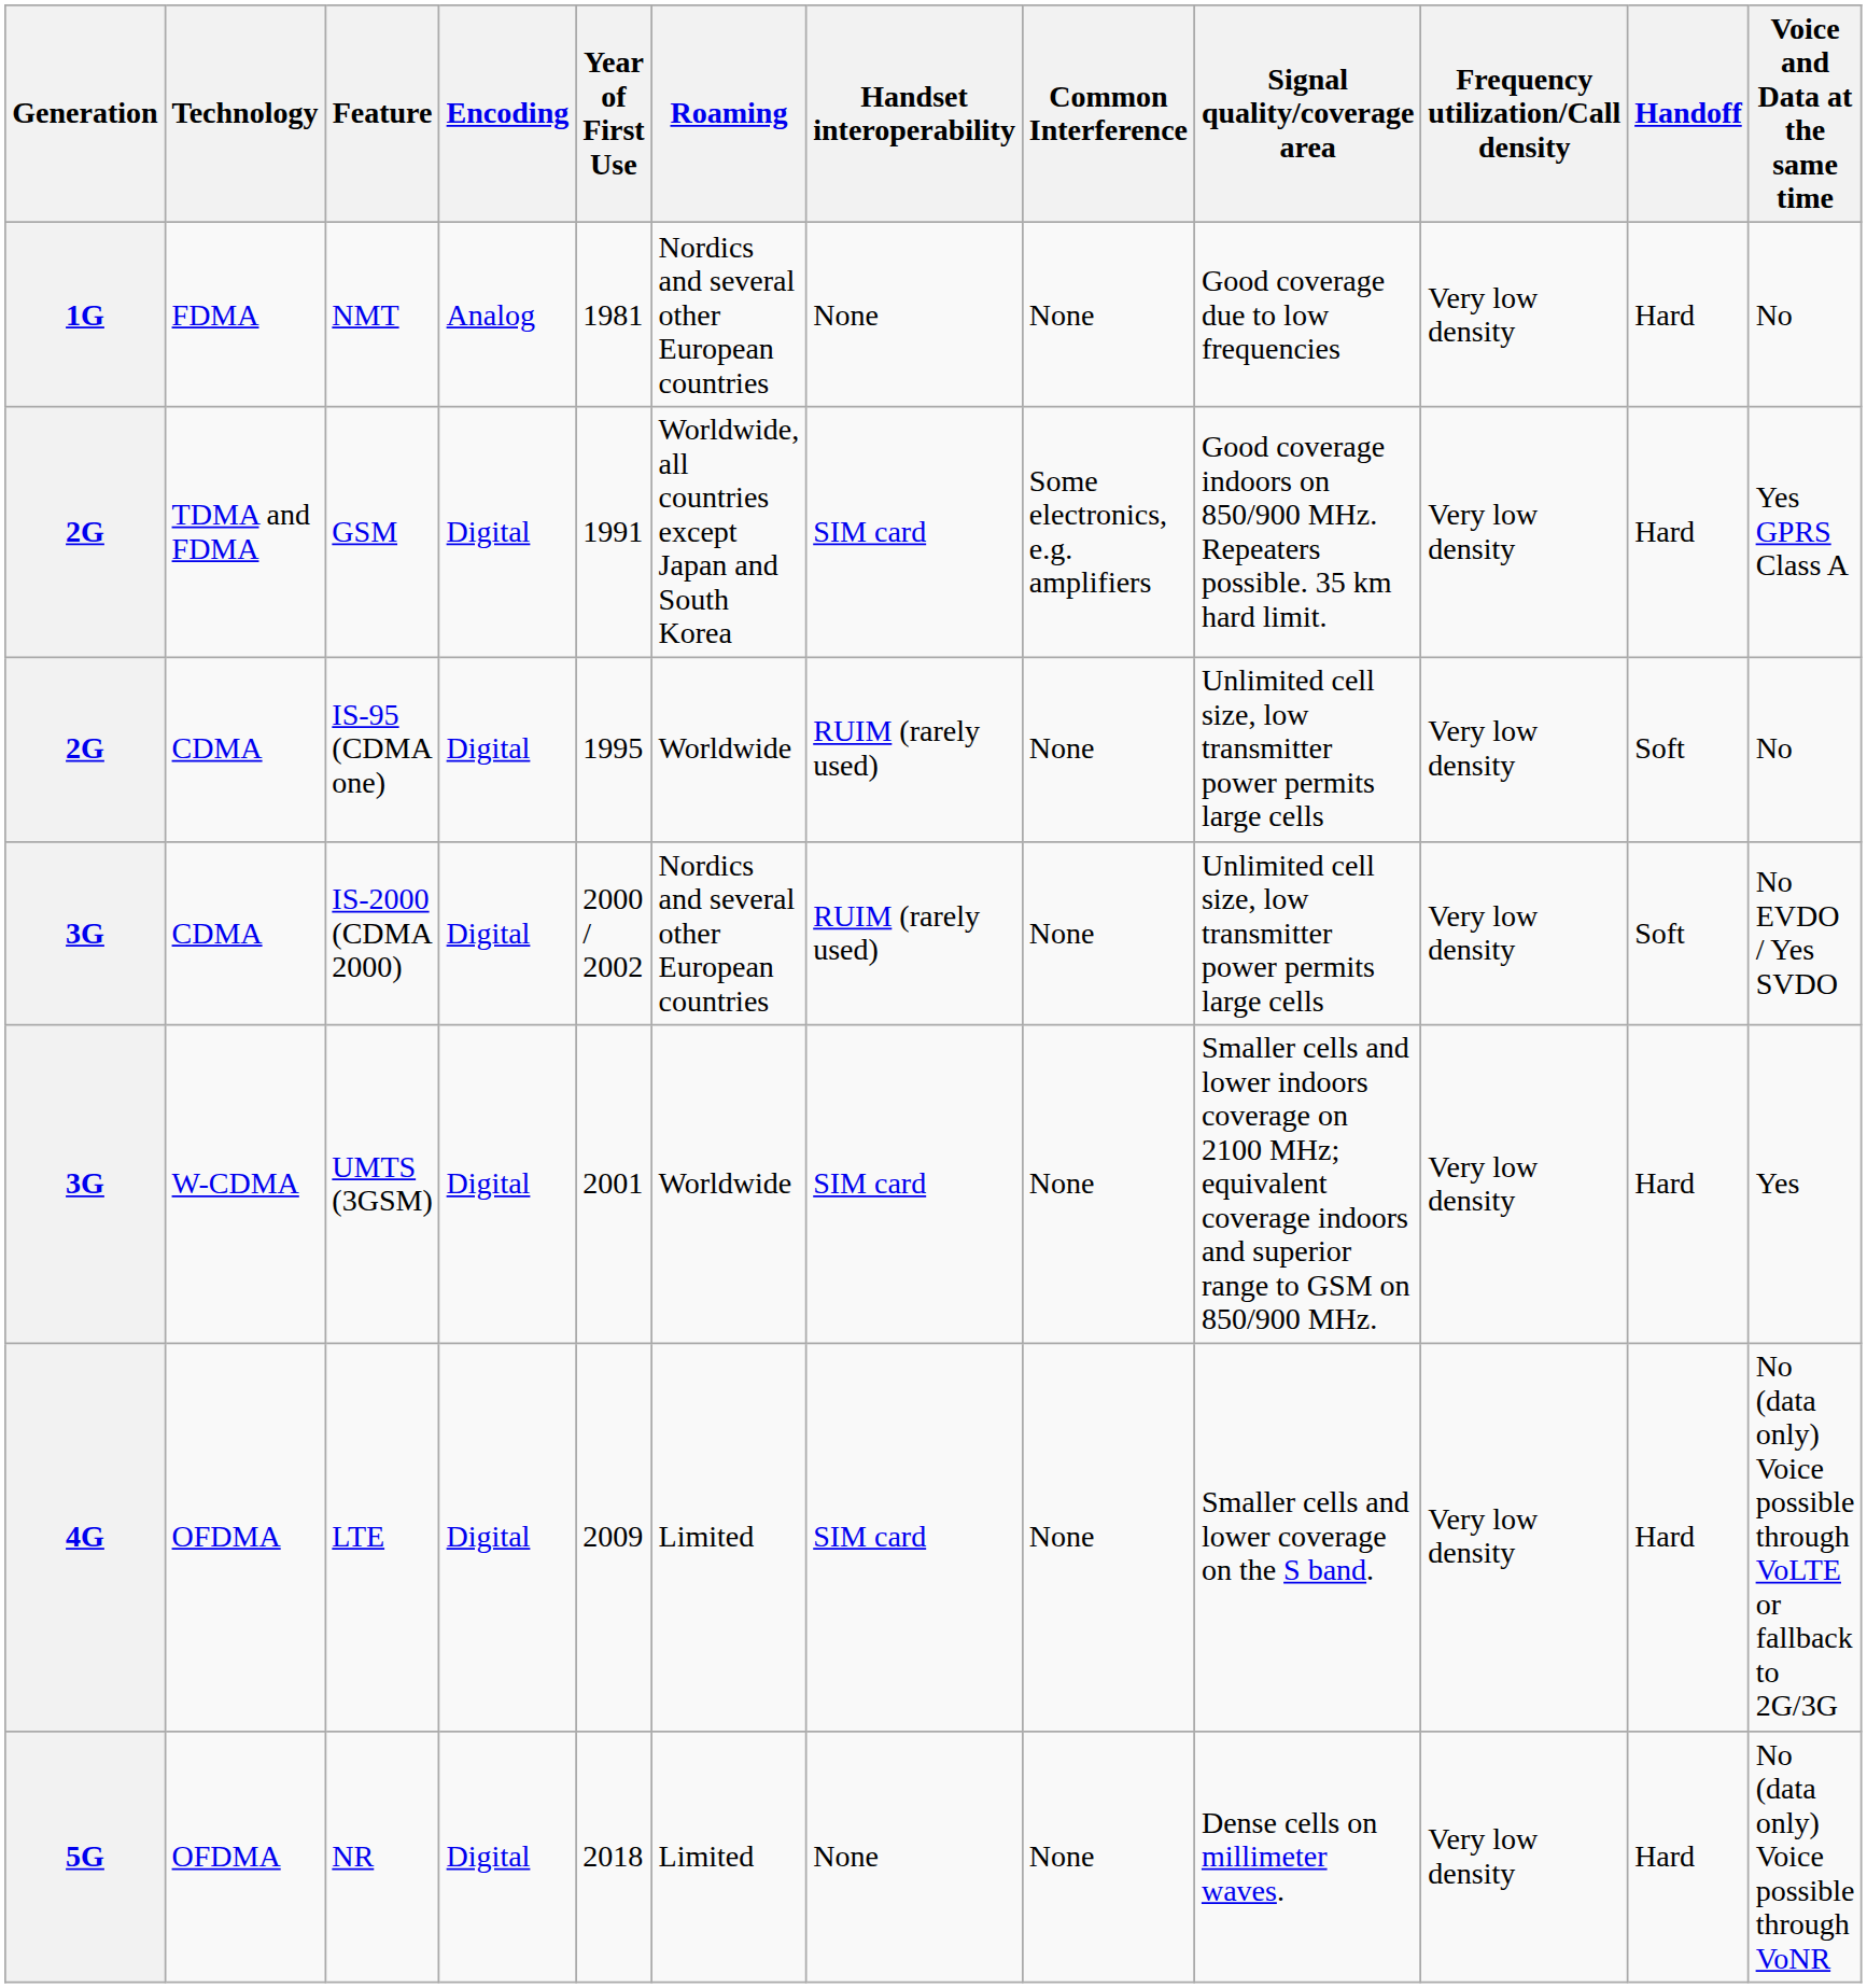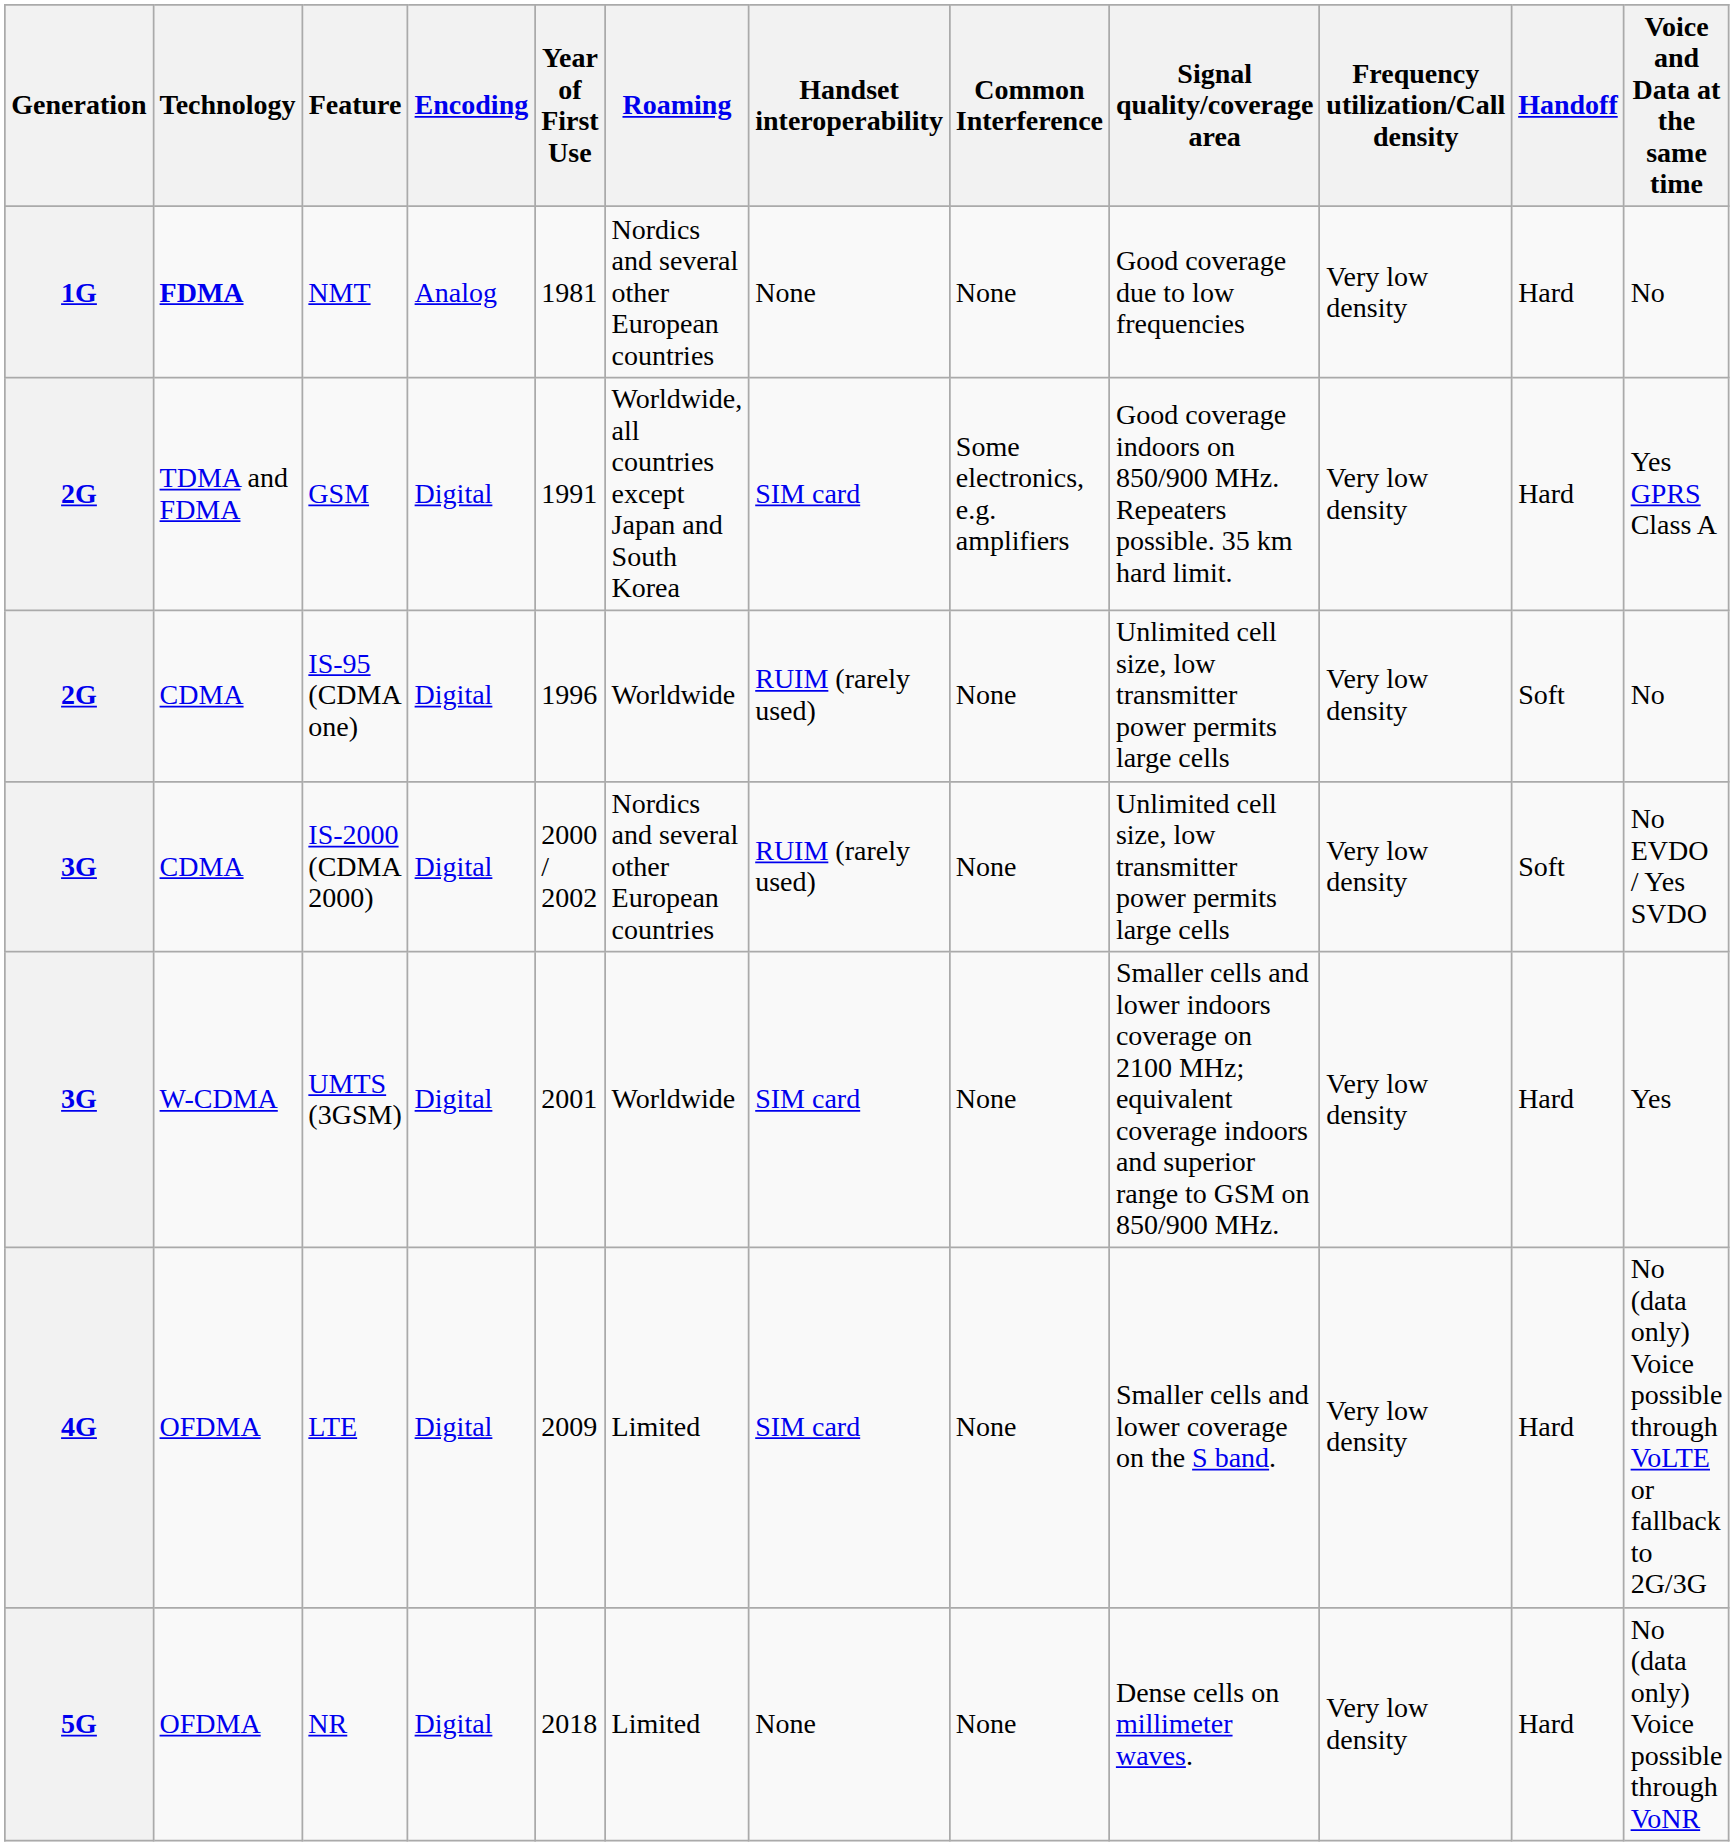NMT | Technology: normal -> bold
IS-95 (CDMA one) | Year of First Use: 1995 -> 1996
